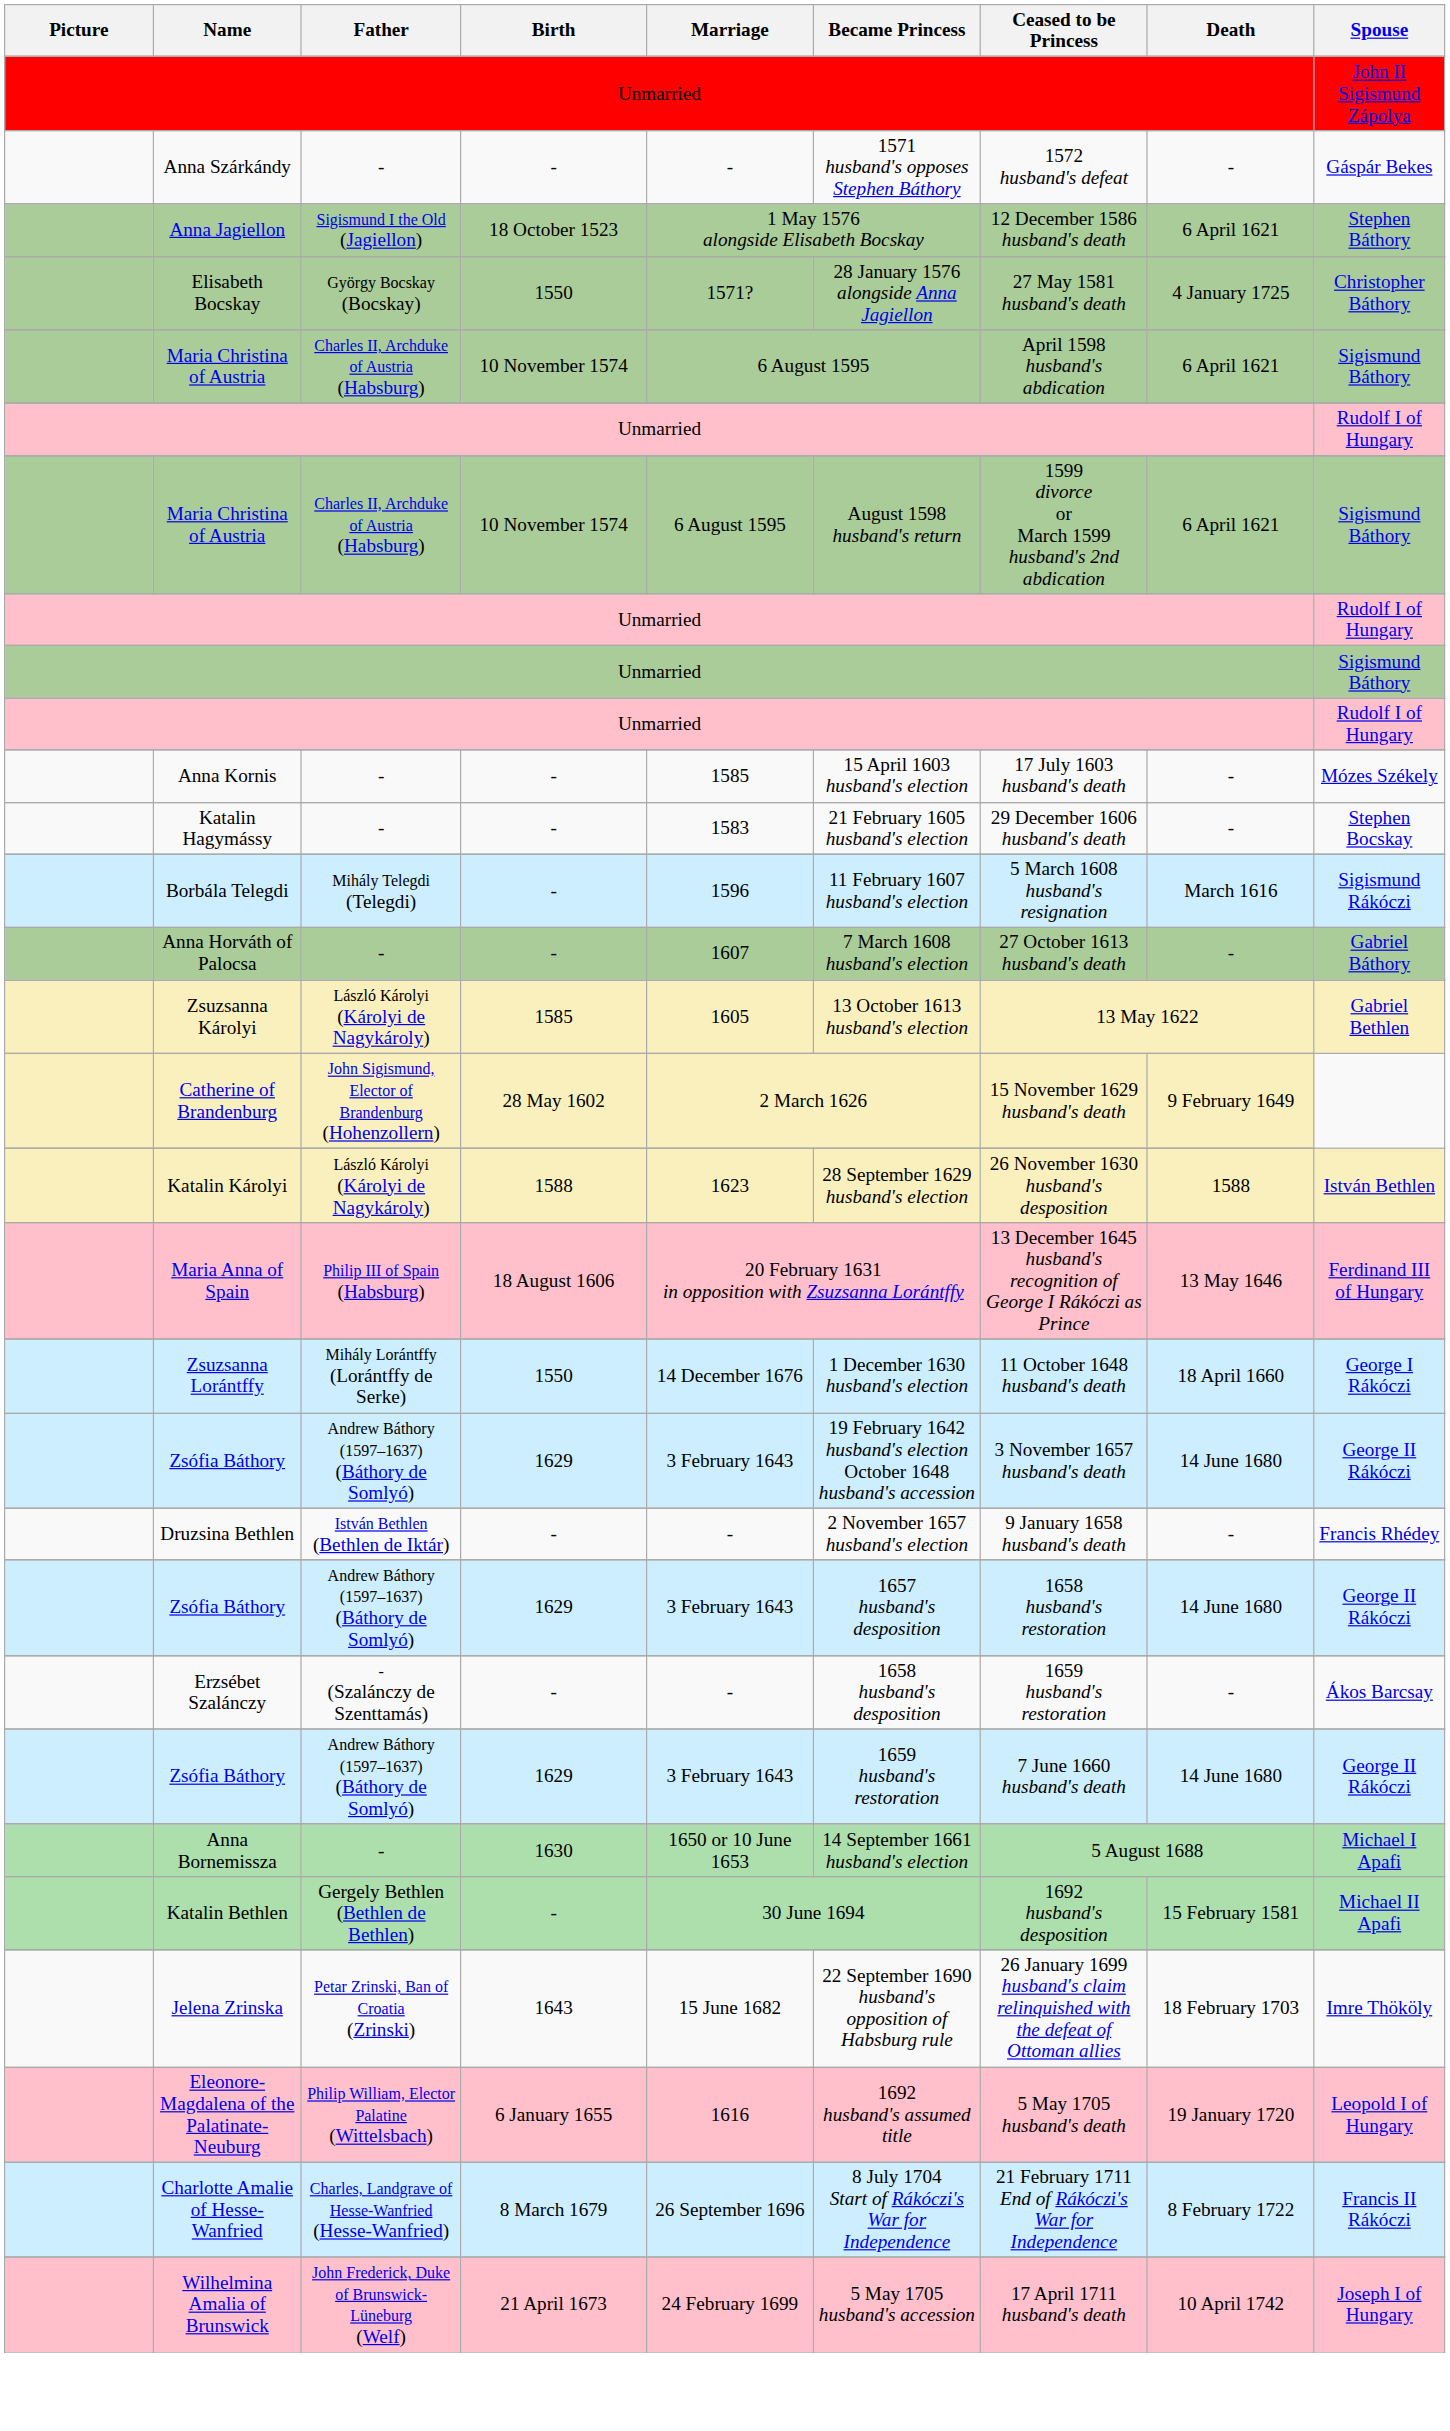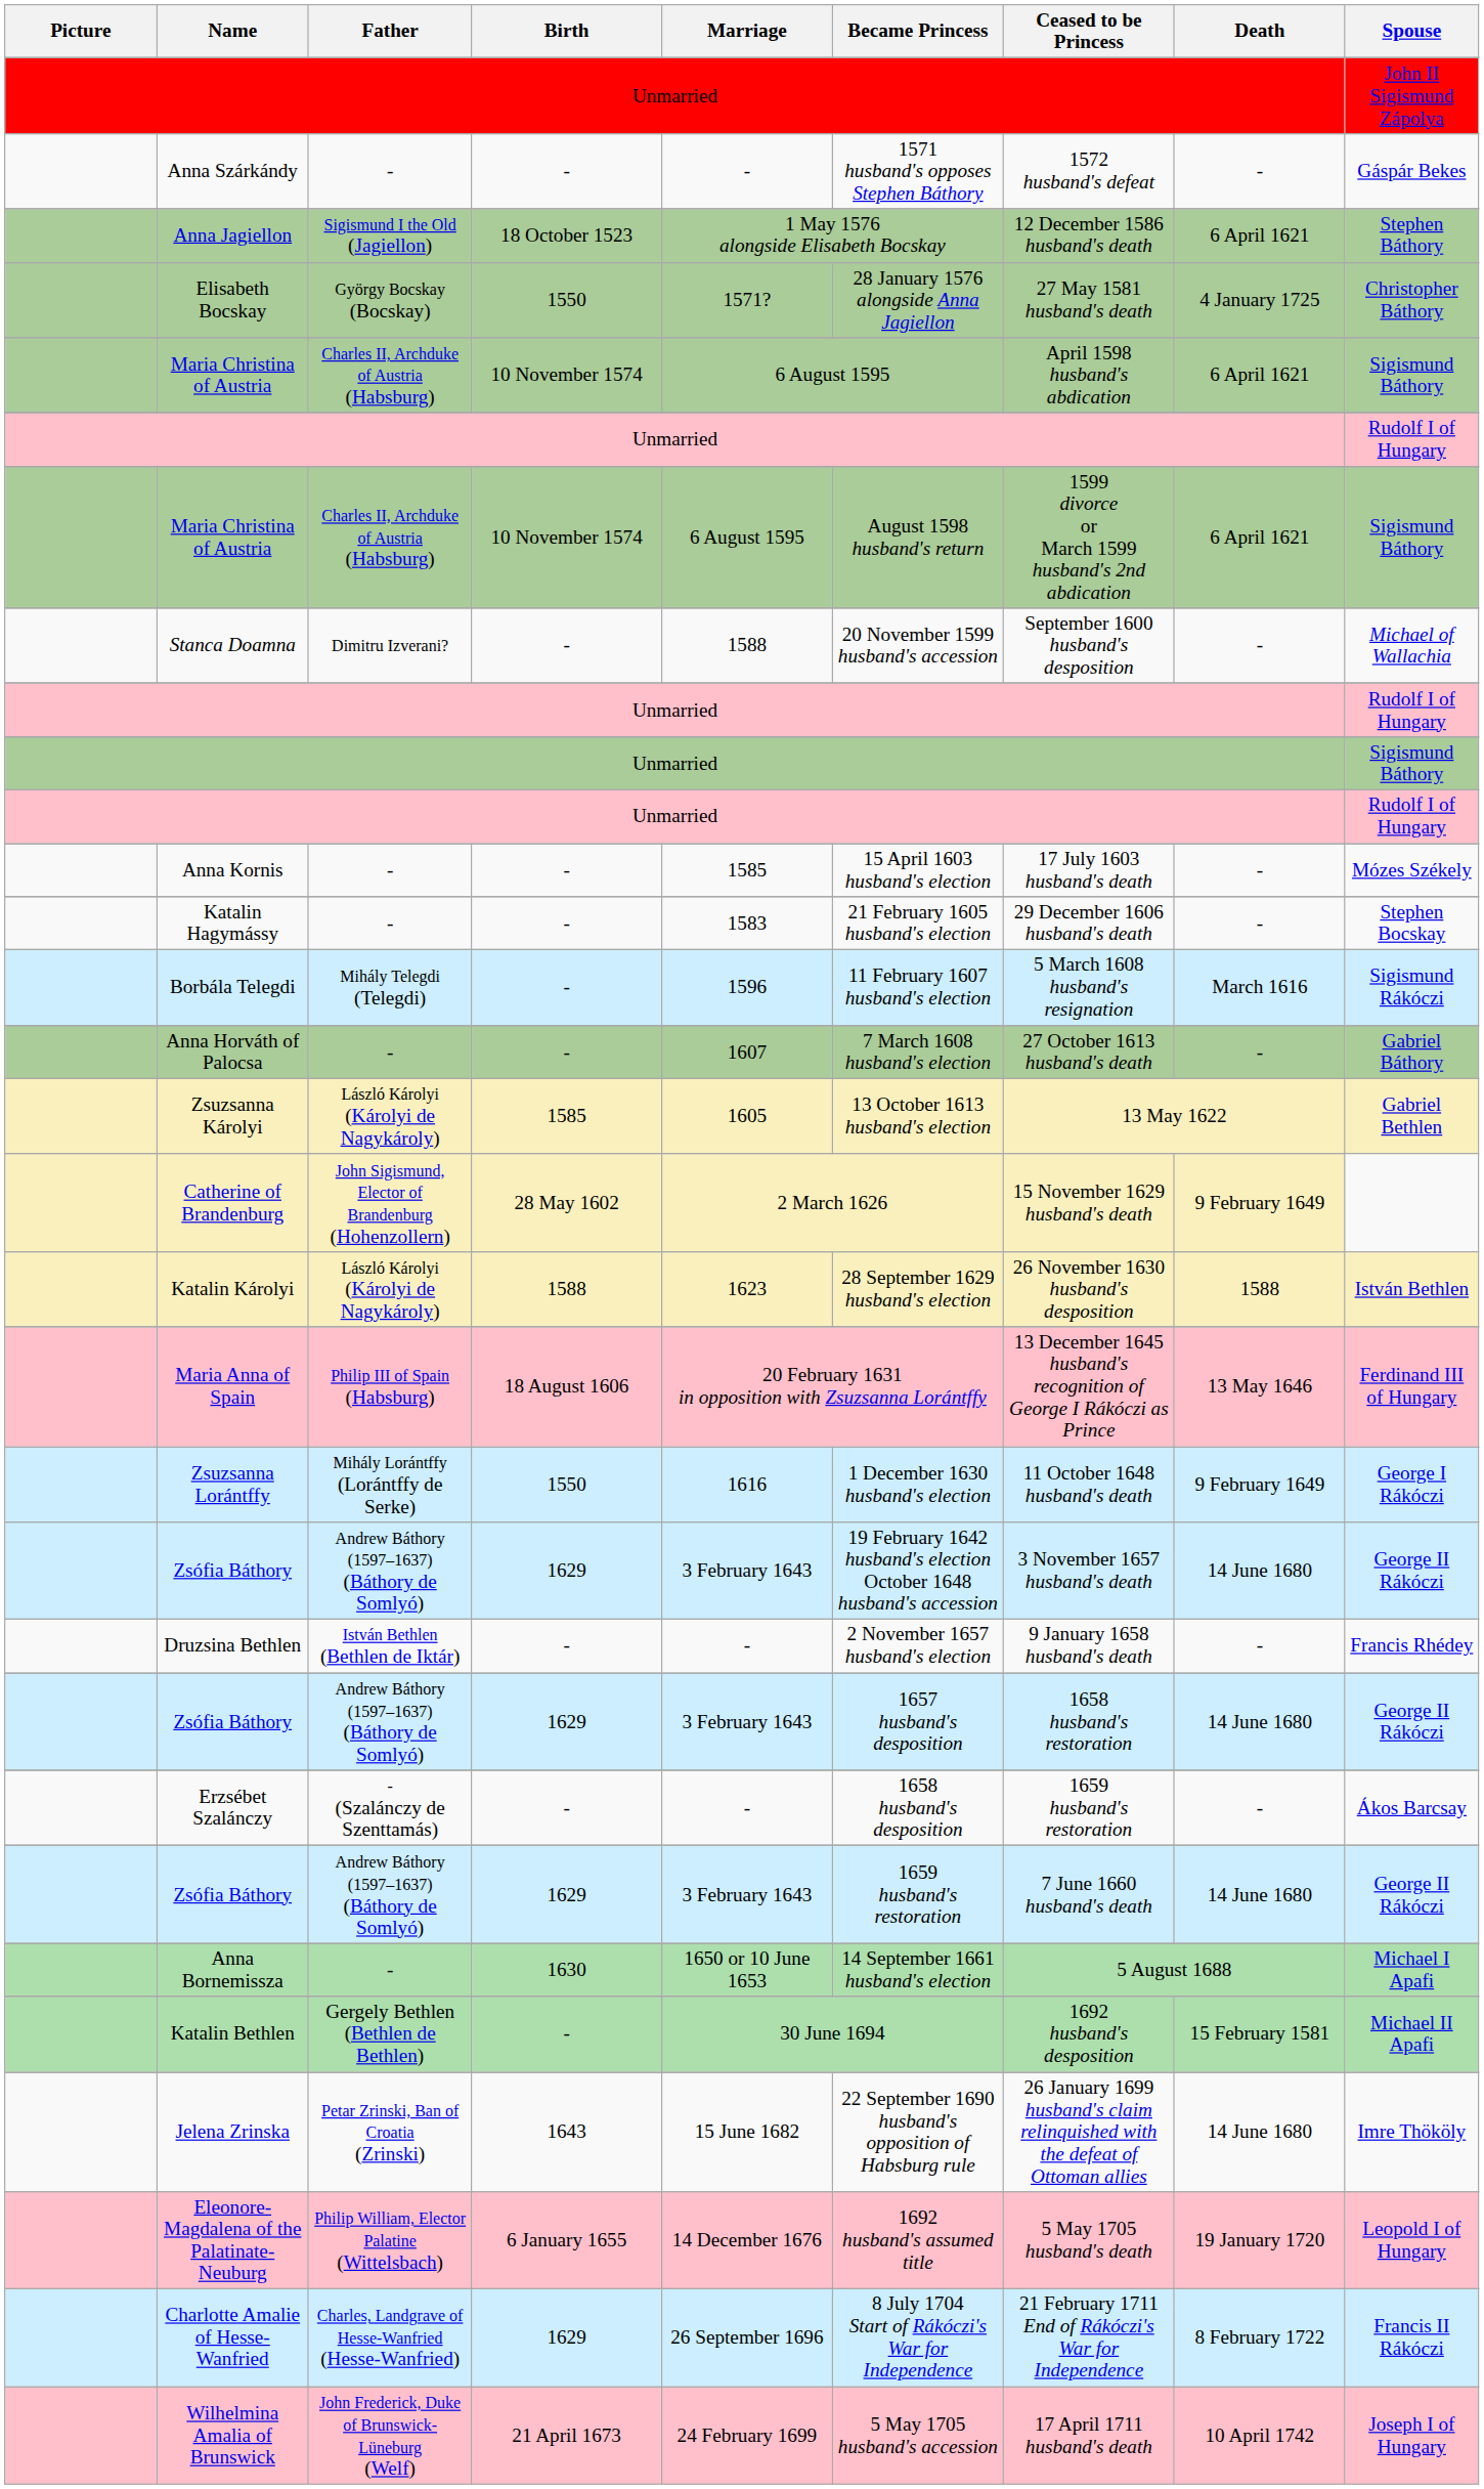+ row: Stanca Doamna | Dimitru Izverani? | - | 1588 | 20 November 1599 husband's accession | September 1600 husband's desposition | - | Michael of Wallachia
Zsuzsanna Lorántffy | Marriage: 14 December 1676 -> 1616
Zsuzsanna Lorántffy | Death: 18 April 1660 -> 9 February 1649
Jelena Zrinska | Death: 18 February 1703 -> 14 June 1680
Eleonore-Magdalena of the Palatinate-Neuburg | Marriage: 1616 -> 14 December 1676
Charlotte Amalie of Hesse-Wanfried | Birth: 8 March 1679 -> 1629
